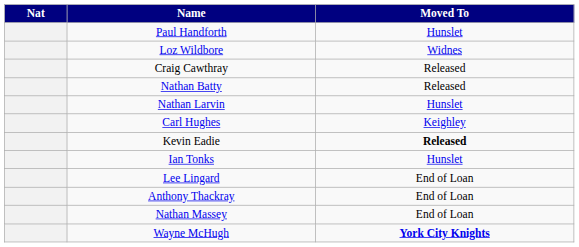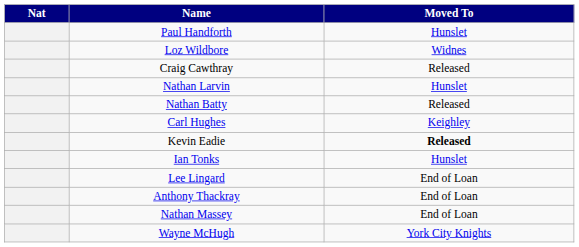rows swapped: Nathan Larvin <-> Nathan Batty
Wayne McHugh | Moved To: bold -> normal
